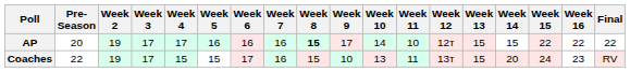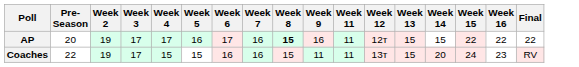- column: Week 10 | 14 | 13
AP | Week 6: 16 -> 17
AP | Week 9: 17 -> 16
AP | Week 11: 10 -> 11
Coaches | Week 6: 17 -> 16
Coaches | Week 9: 10 -> 11
